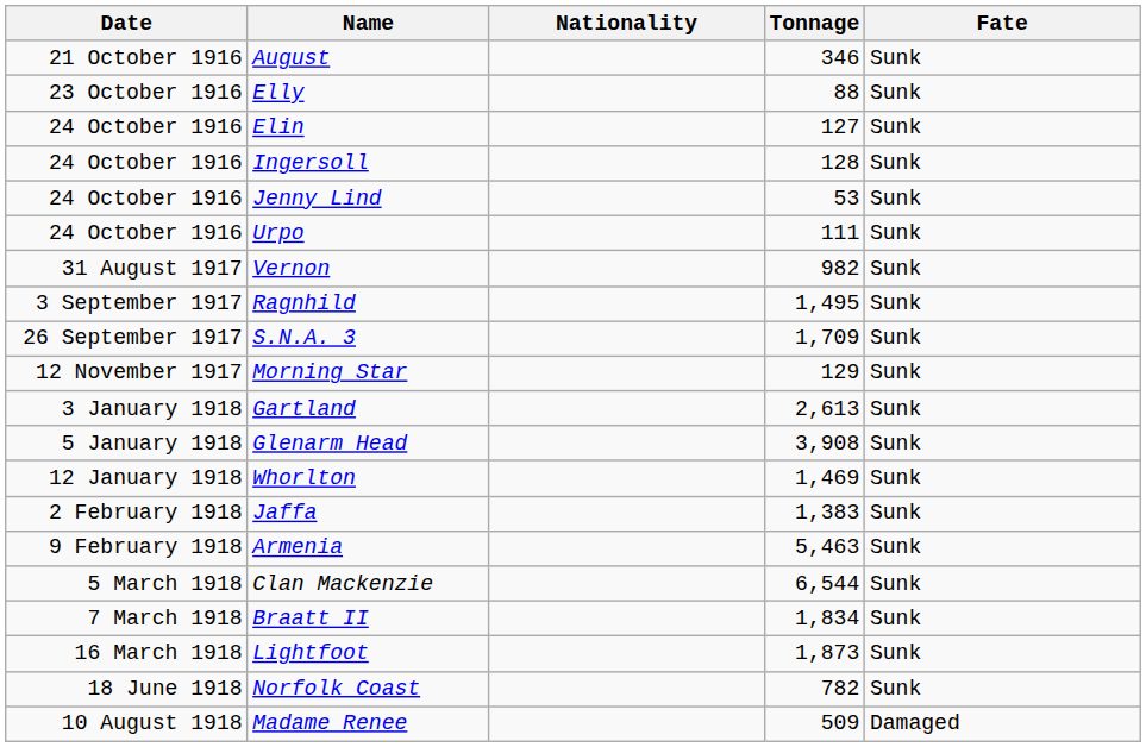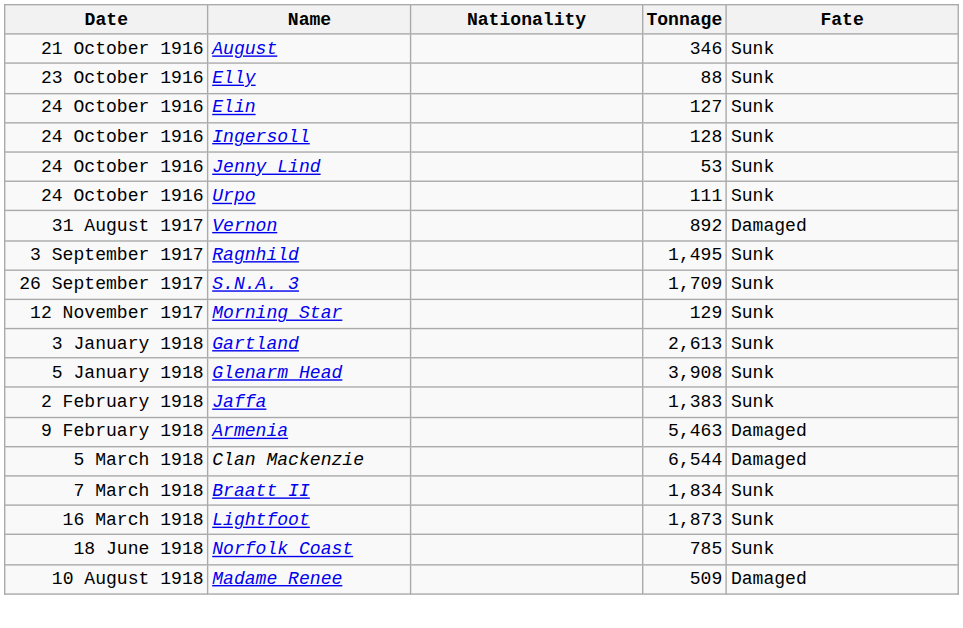Vernon | Tonnage: 982 -> 892
Vernon | Fate: Sunk -> Damaged
- row: 12 January 1918 | Whorlton | 1,469 | Sunk
Armenia | Fate: Sunk -> Damaged
Clan Mackenzie | Fate: Sunk -> Damaged
Norfolk Coast | Tonnage: 782 -> 785
